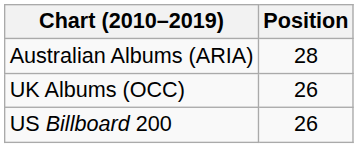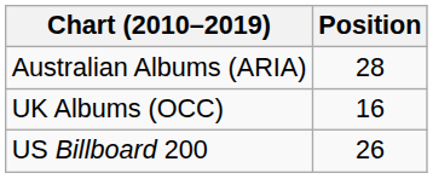UK Albums (OCC) | Position: 26 -> 16
